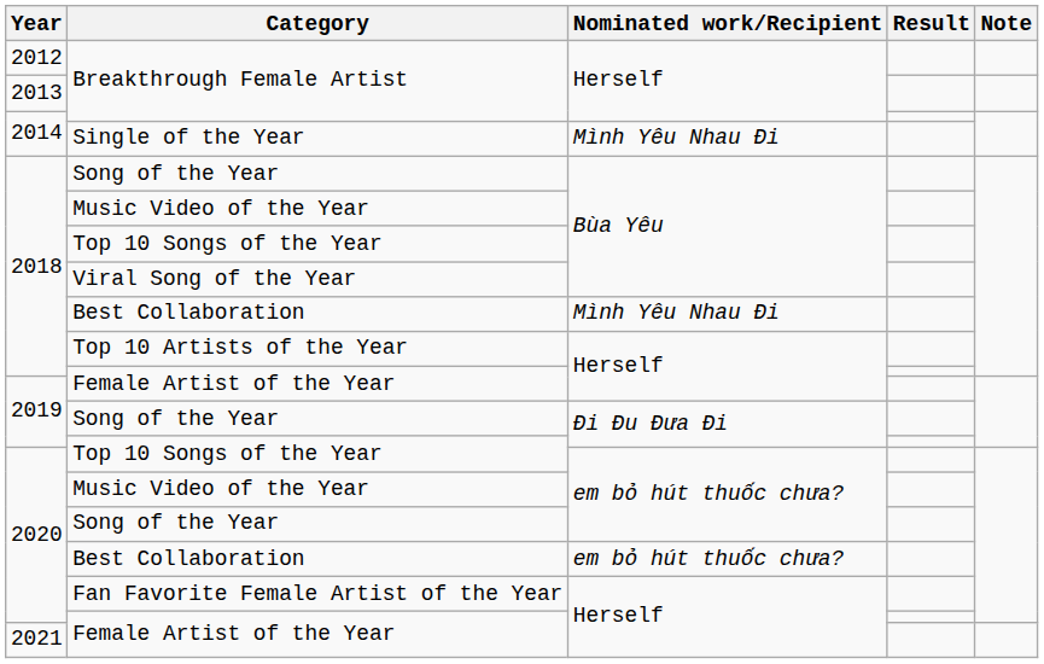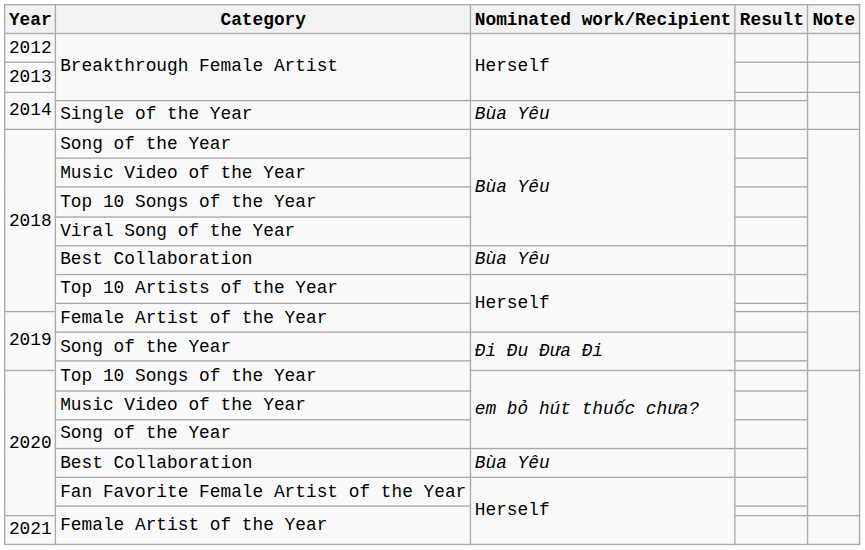Single of the Year | Nominated work/Recipient: Mình Yêu Nhau Đi -> Bùa Yêu
2018 / Best Collaboration | Nominated work/Recipient: Mình Yêu Nhau Đi -> Bùa Yêu
2020 / Best Collaboration | Nominated work/Recipient: em bỏ hút thuốc chưa? -> Bùa Yêu
